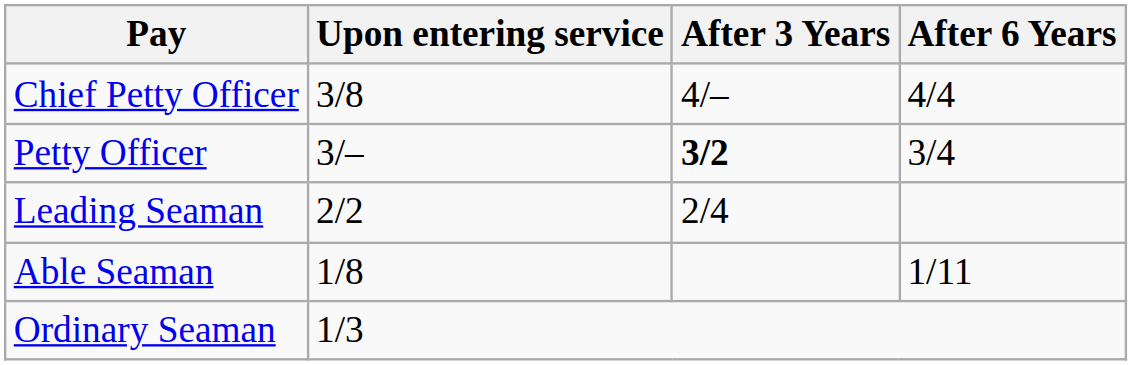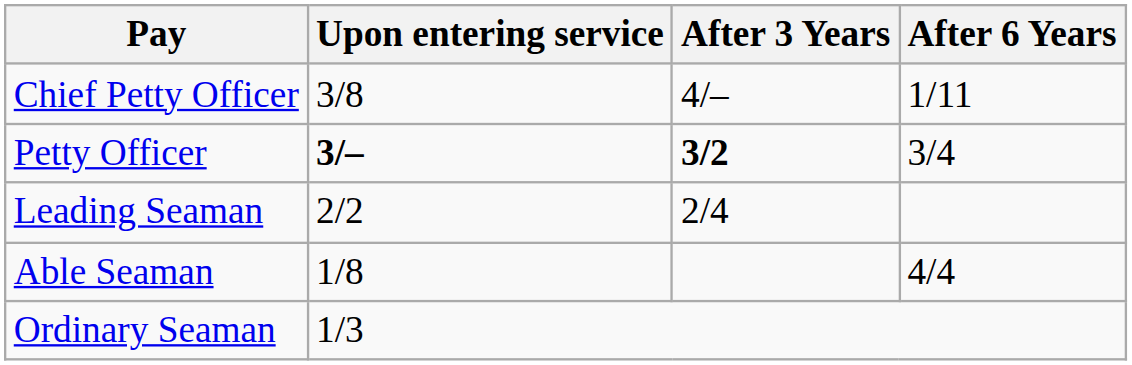Chief Petty Officer | After 6 Years: 4/4 -> 1/11
Petty Officer | Upon entering service: normal -> bold
Able Seaman | After 6 Years: 1/11 -> 4/4
